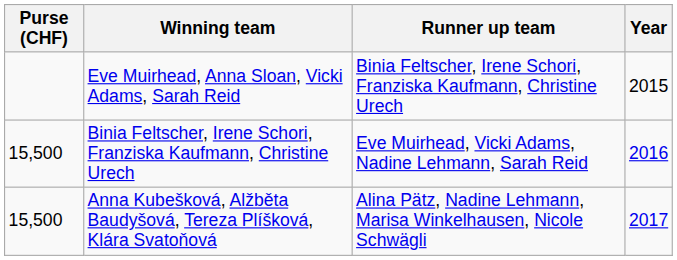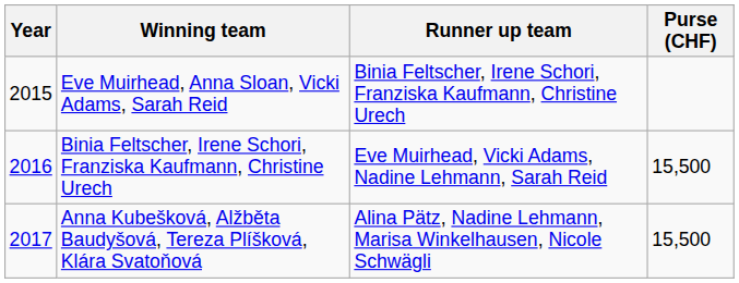columns swapped: Year <-> Purse (CHF)
